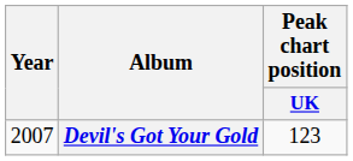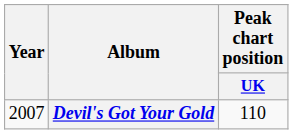Devil's Got Your Gold | Peak chart position / UK: 123 -> 110
